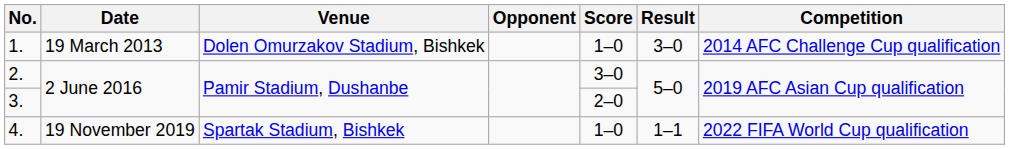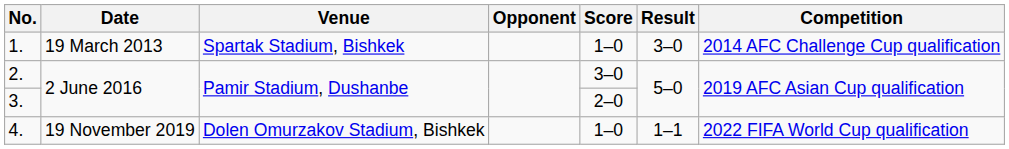1. | Venue: Dolen Omurzakov Stadium, Bishkek -> Spartak Stadium, Bishkek
4. | Venue: Spartak Stadium, Bishkek -> Dolen Omurzakov Stadium, Bishkek
